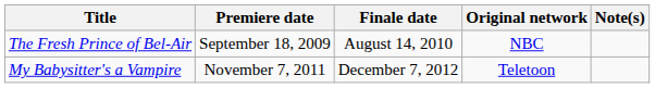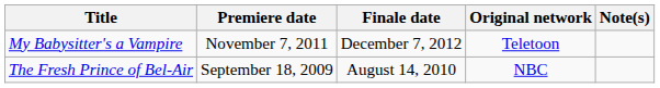rows swapped: The Fresh Prince of Bel-Air <-> My Babysitter's a Vampire
